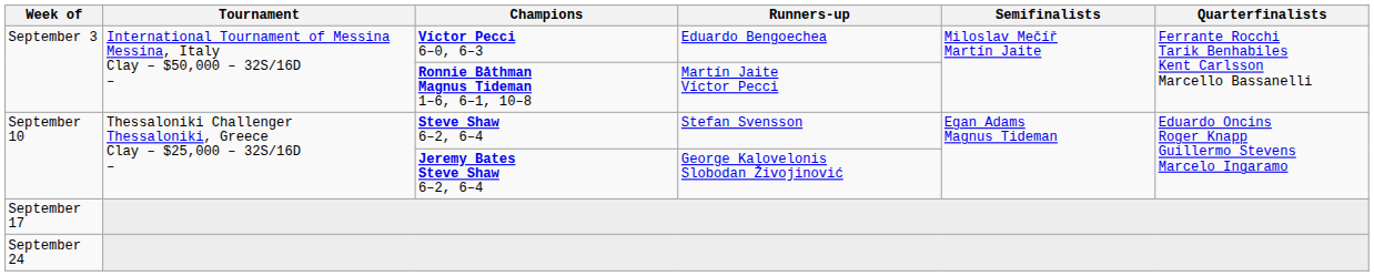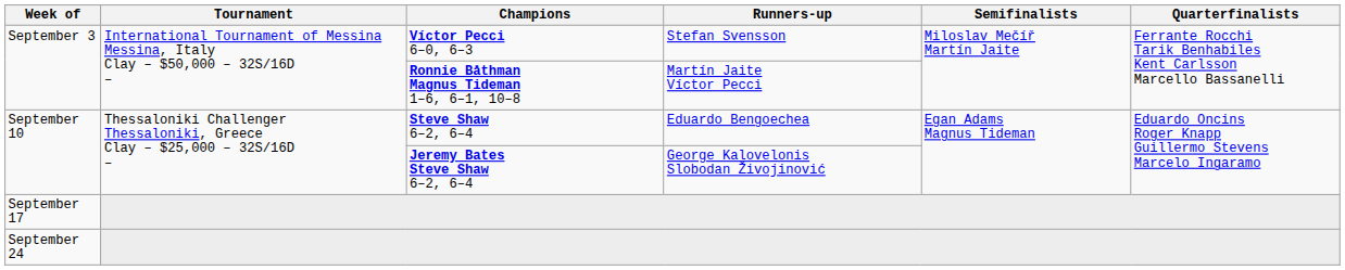Víctor Pecci 6–0, 6–3 | Runners-up: Eduardo Bengoechea -> Stefan Svensson
Steve Shaw 6–2, 6–4 | Runners-up: Stefan Svensson -> Eduardo Bengoechea
